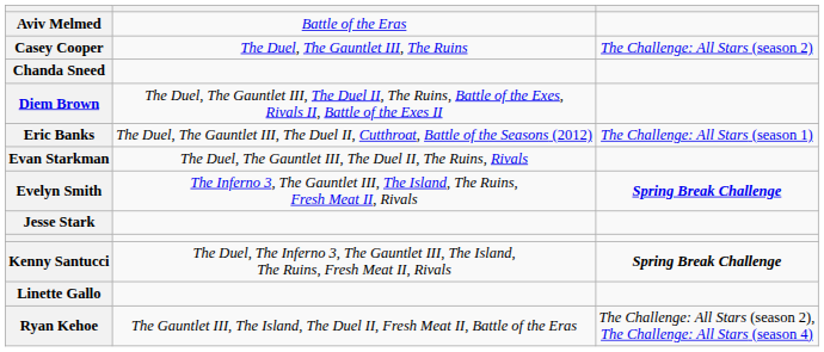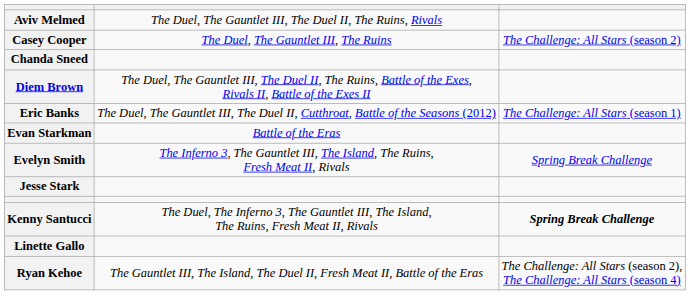Aviv Melmed | column 2: Battle of the Eras -> The Duel, The Gauntlet III, The Duel II, The Ruins, Rivals
Evan Starkman | column 2: The Duel, The Gauntlet III, The Duel II, The Ruins, Rivals -> Battle of the Eras
Evelyn Smith | column 3: bold -> normal
